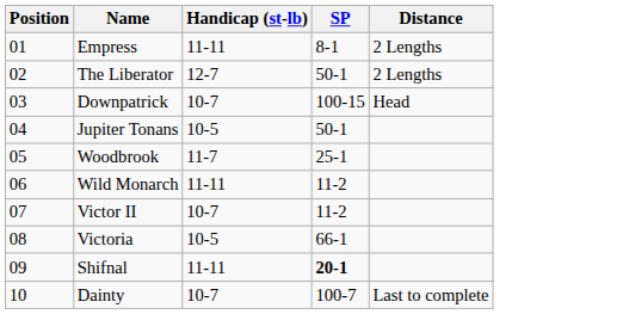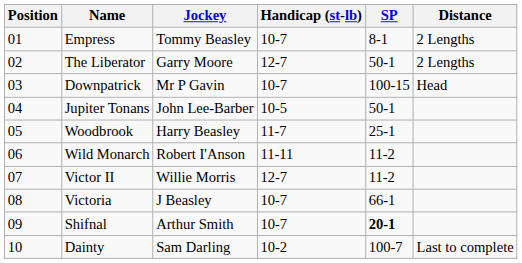+ column: Jockey | Tommy Beasley | Garry Moore | Mr P Gavin | John Lee-Barber | Harry Beasley | Robert I'Anson | Willie Morris | J Beasley | Arthur Smith | Sam Darling
Empress | Handicap (st-lb): 11-11 -> 10-7
Victor II | Handicap (st-lb): 10-7 -> 12-7
Victoria | Handicap (st-lb): 10-5 -> 10-7
Shifnal | Handicap (st-lb): 11-11 -> 10-7
Dainty | Handicap (st-lb): 10-7 -> 10-2
